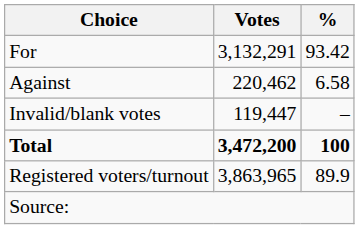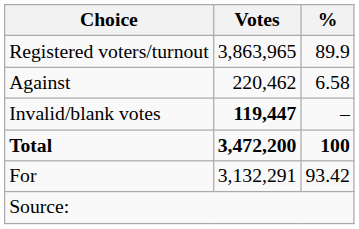rows swapped: For <-> Registered voters/turnout
Invalid/blank votes | Votes: normal -> bold
